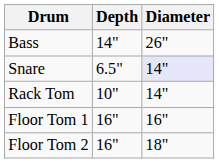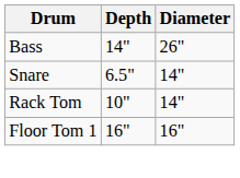Snare | Diameter: lavender background -> no background
- row: Floor Tom 2 | 16" | 18"
